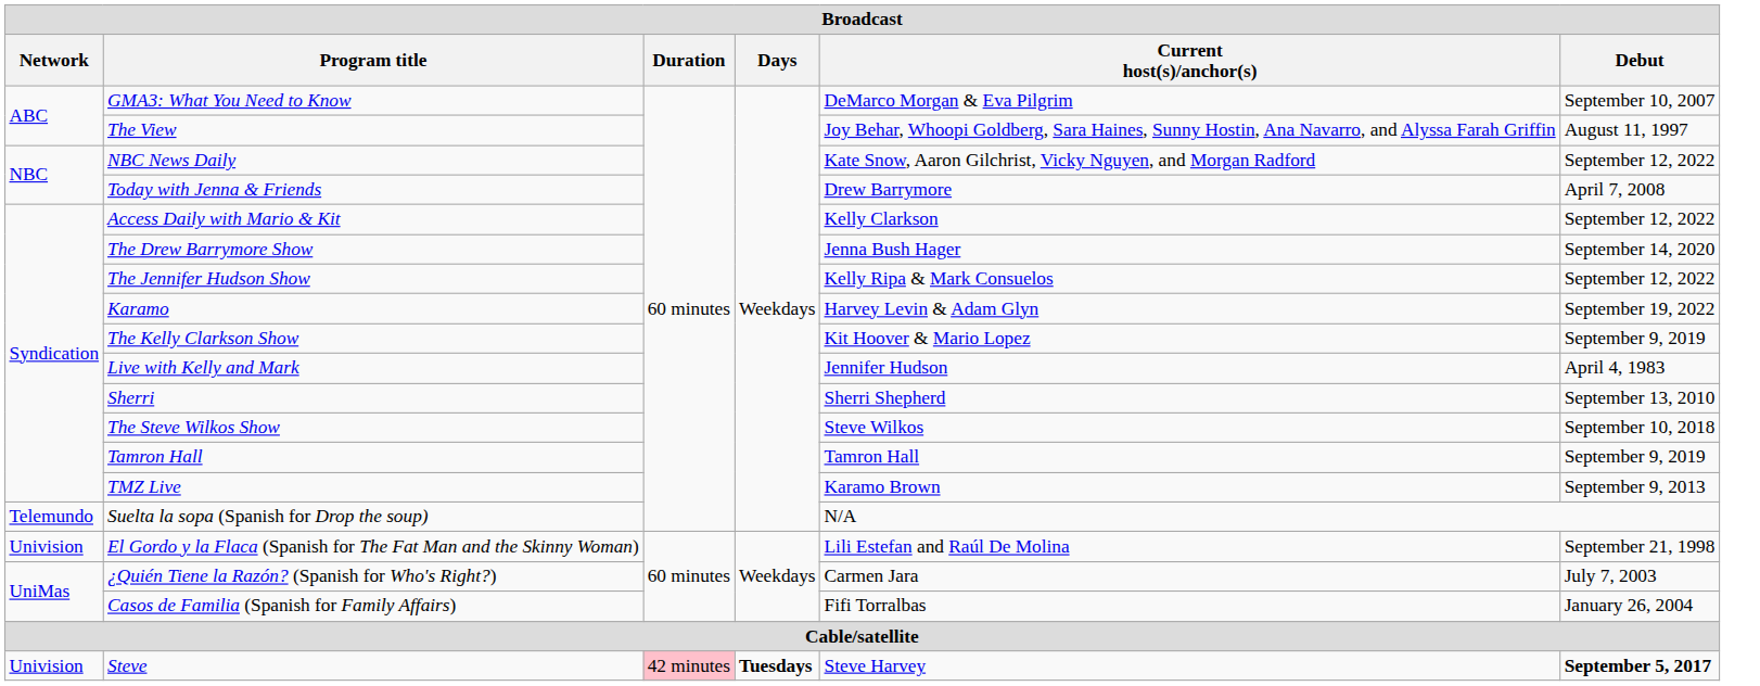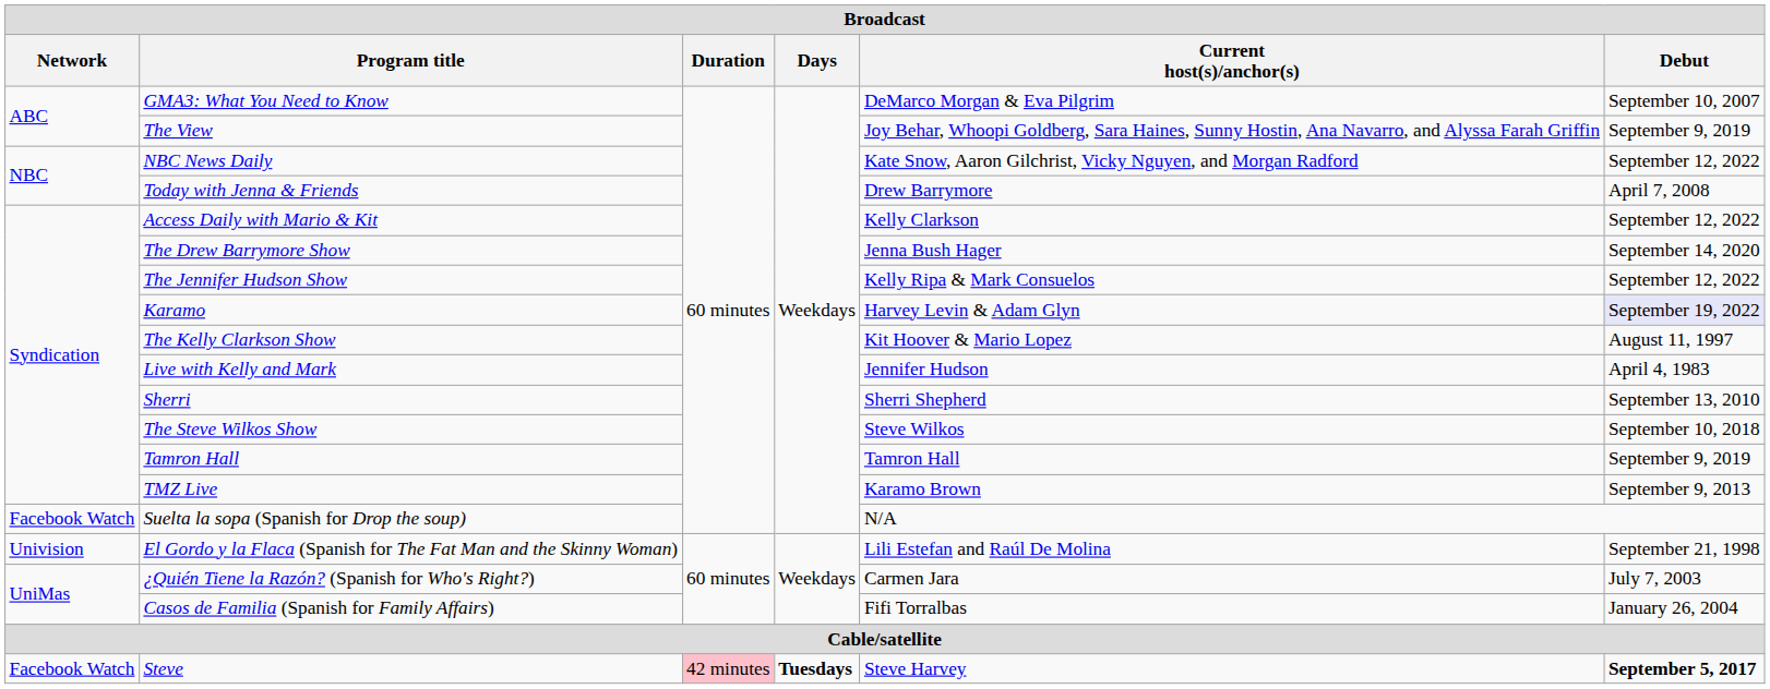The View | Broadcast / Debut: August 11, 1997 -> September 9, 2019
Karamo | Broadcast / Debut: no background -> lavender background
The Kelly Clarkson Show | Broadcast / Debut: September 9, 2019 -> August 11, 1997
Suelta la sopa (Spanish for Drop the soup) | Broadcast / Network: Telemundo -> Facebook Watch
Steve | Broadcast / Network: Univision -> Facebook Watch
